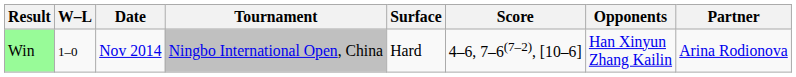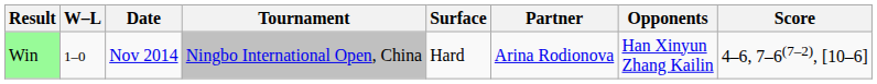columns swapped: Partner <-> Score
